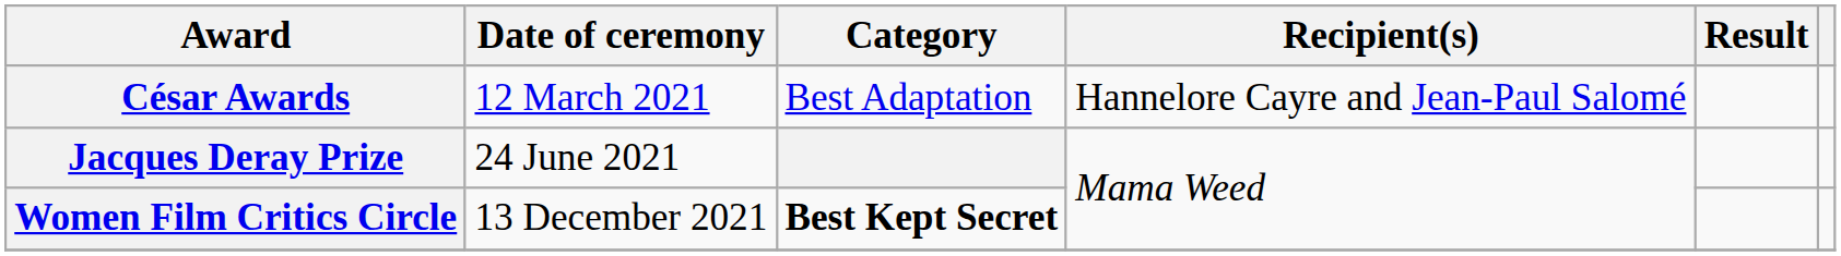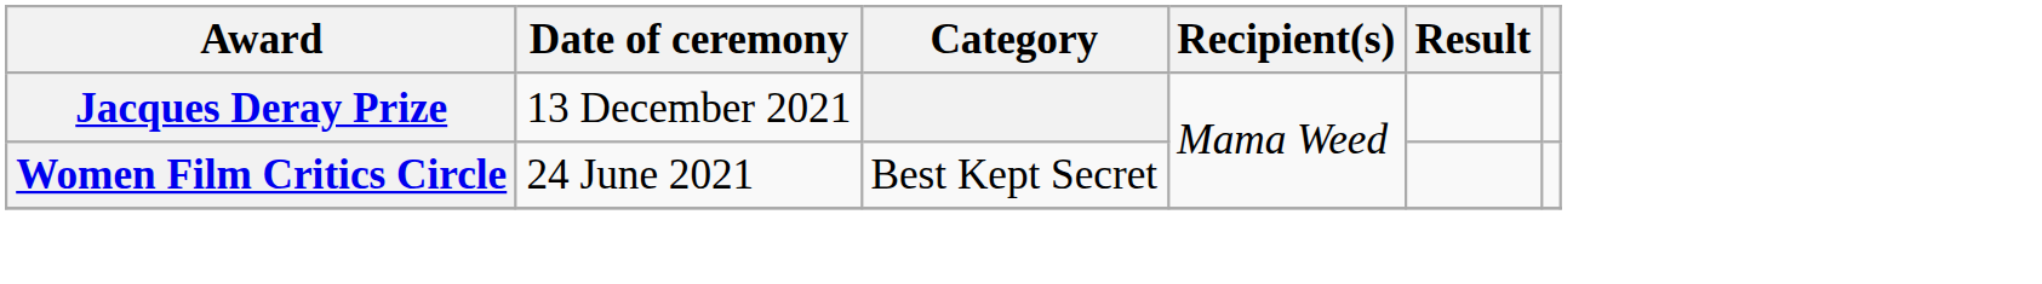- row: César Awards | 12 March 2021 | Best Adaptation | Hannelore Cayre and Jean-Paul Salomé
Jacques Deray Prize | Date of ceremony: 24 June 2021 -> 13 December 2021
Women Film Critics Circle | Date of ceremony: 13 December 2021 -> 24 June 2021
Women Film Critics Circle | Category: bold -> normal
